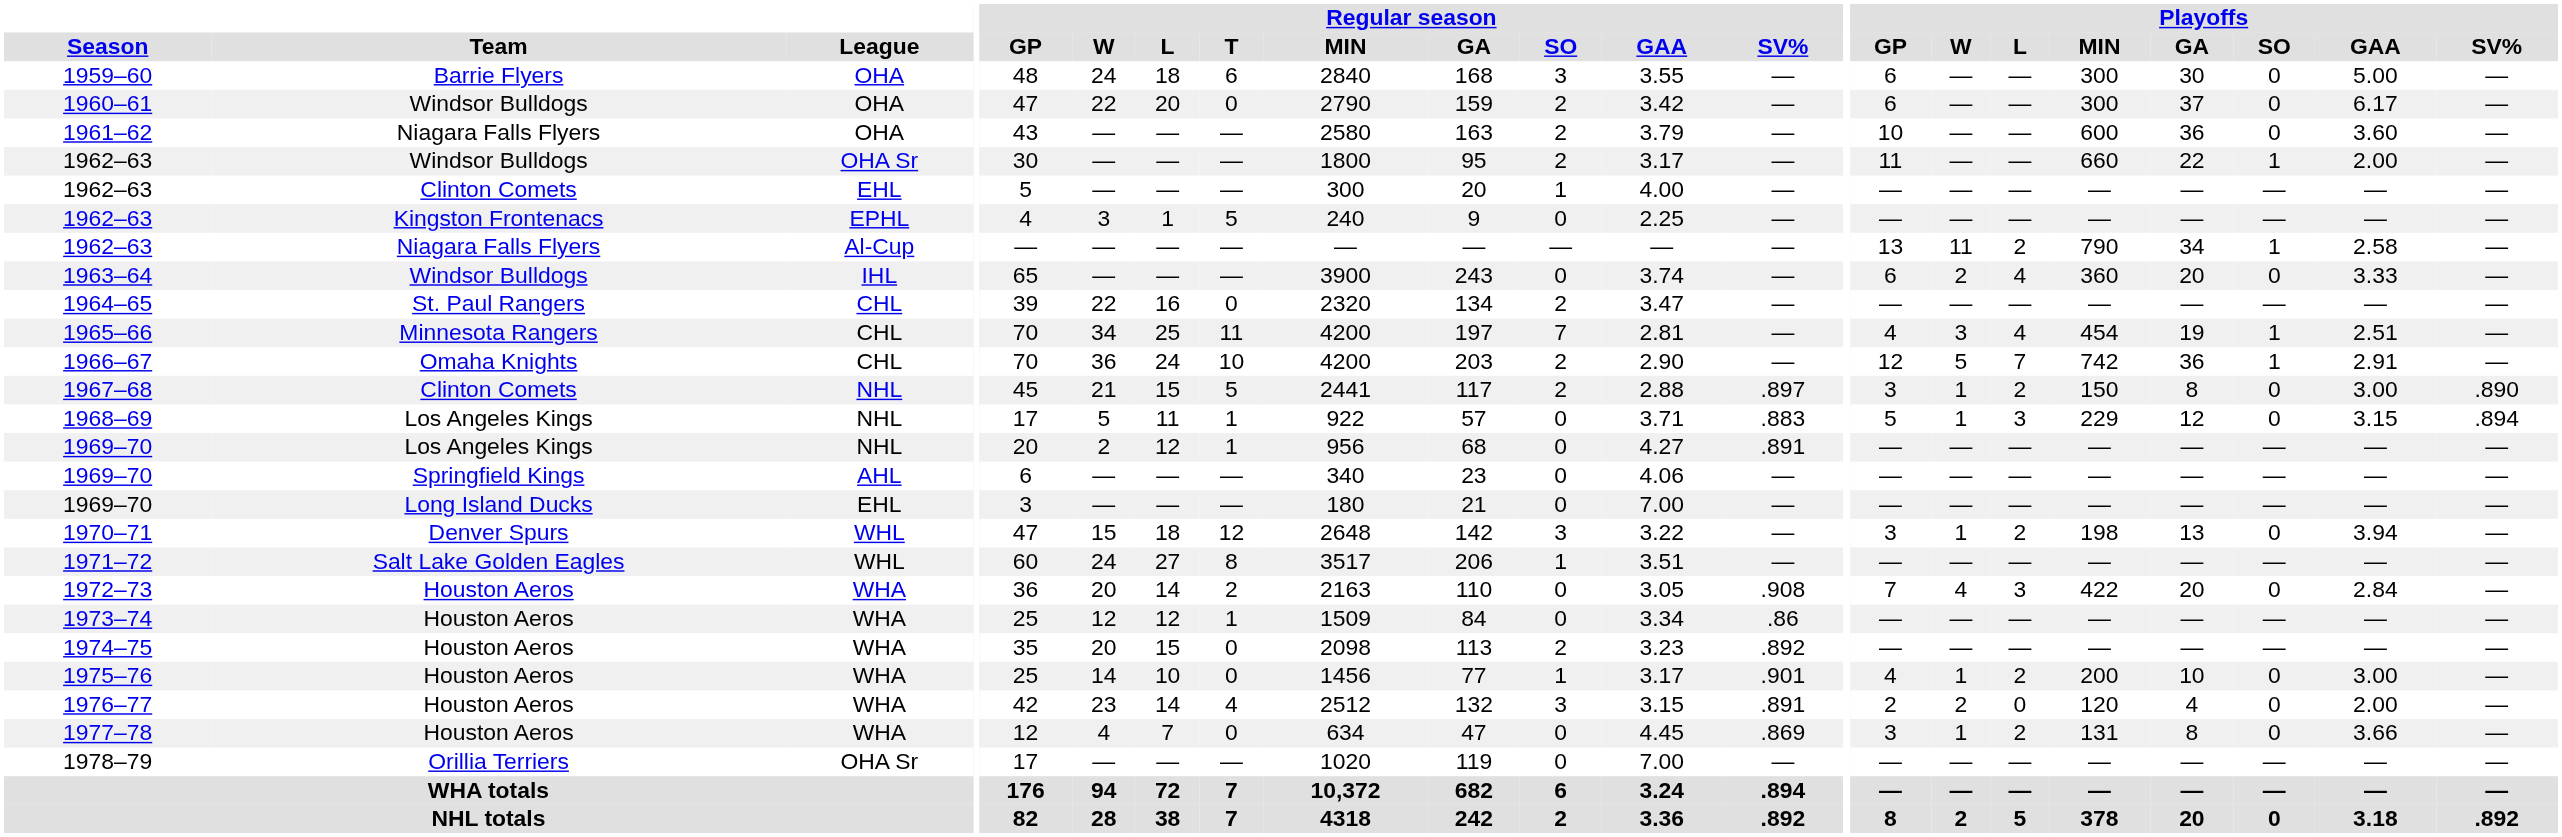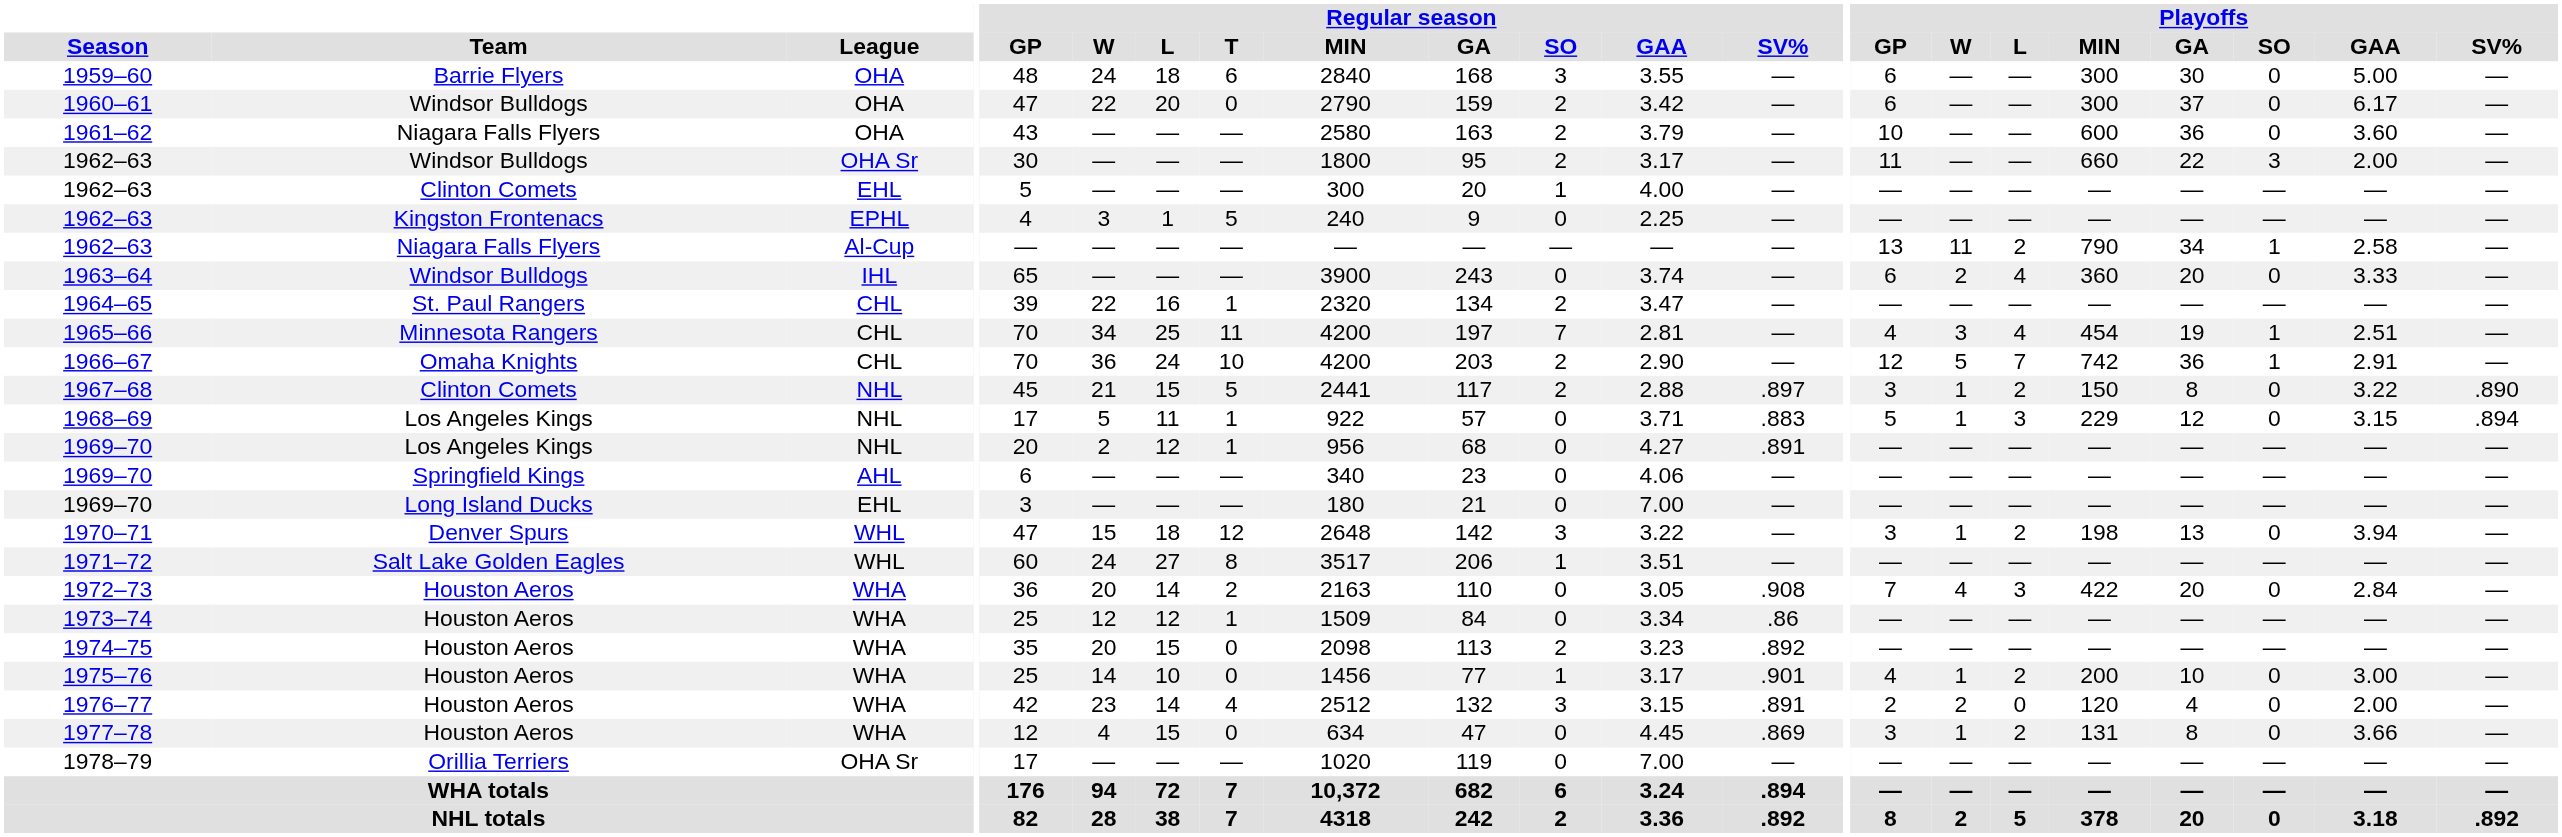1962–63 / OHA Sr | Playoffs / SO: 1 -> 3
1964–65 | Regular season / T: 0 -> 1
1967–68 | Playoffs / GAA: 3.00 -> 3.22
1977–78 | Regular season / L: 7 -> 15
